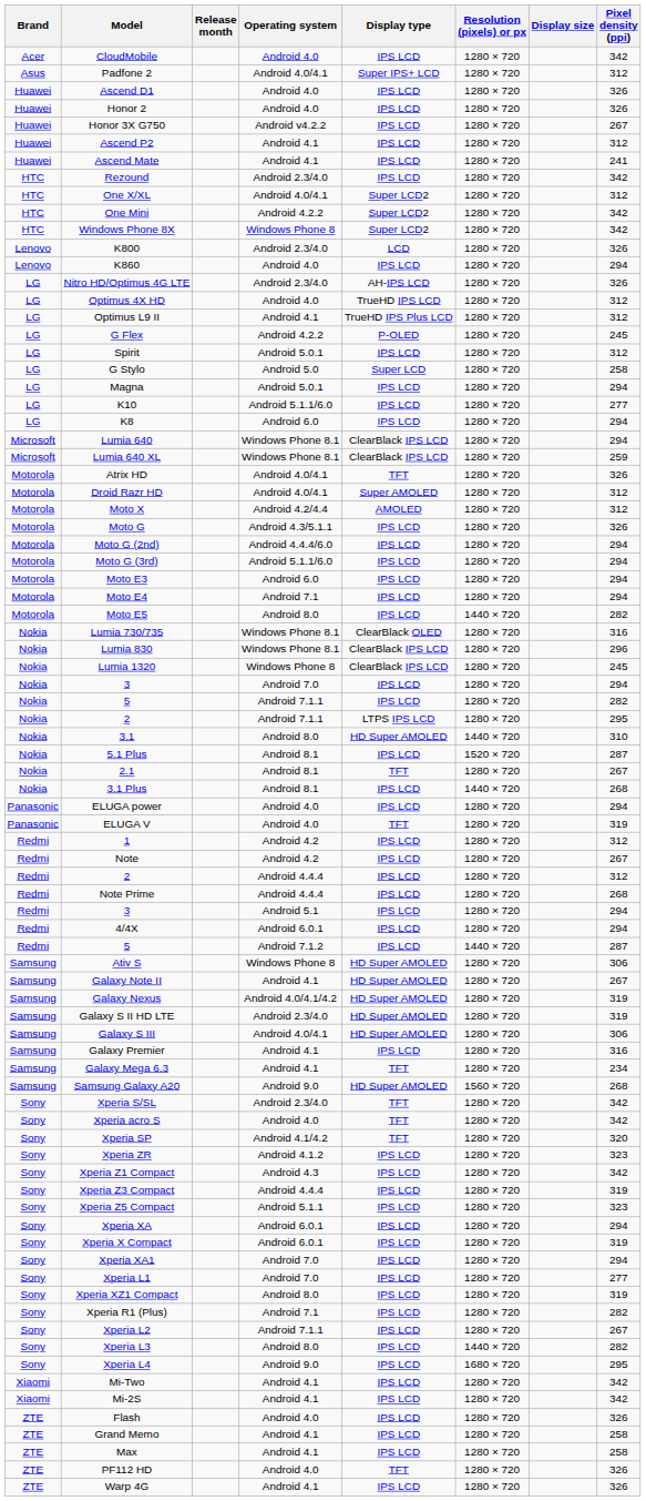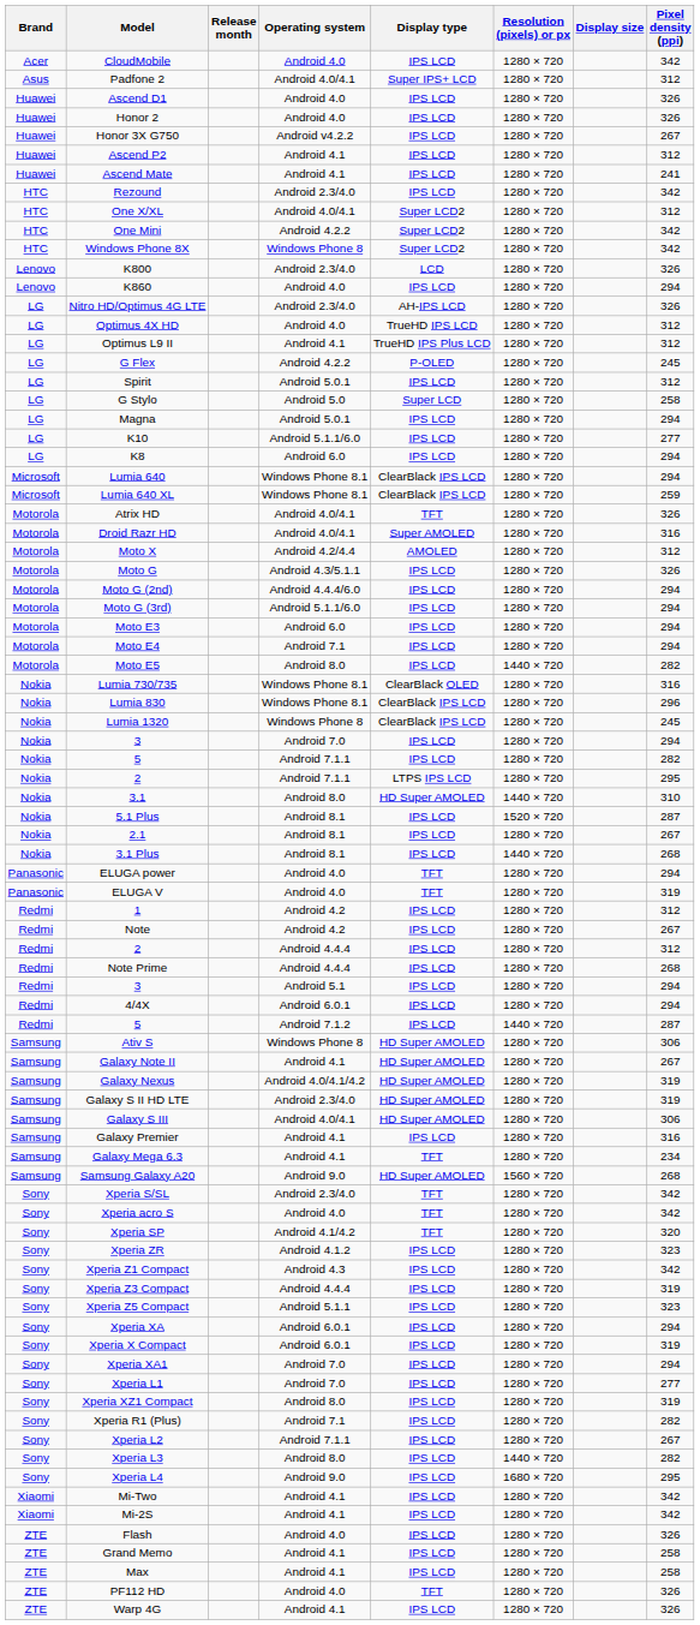Droid Razr HD | Pixel density (ppi): 312 -> 316
2.1 | Display type: TFT -> IPS LCD
ELUGA power | Display type: IPS LCD -> TFT
